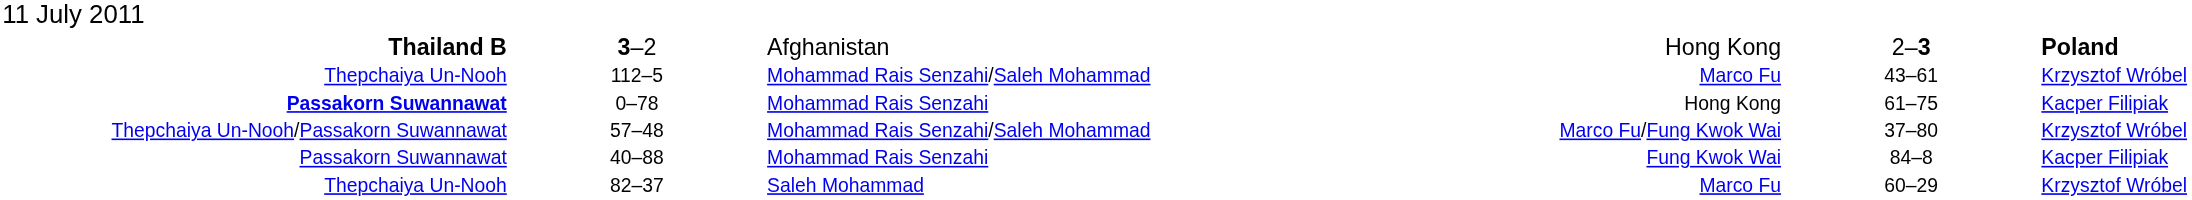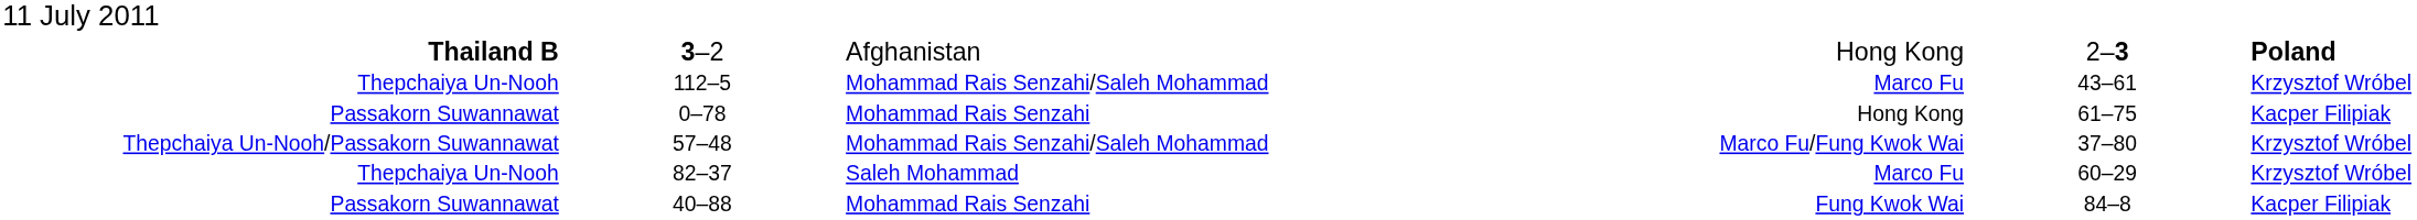0–78 | column 1: bold -> normal
rows swapped: 40–88 <-> 82–37
